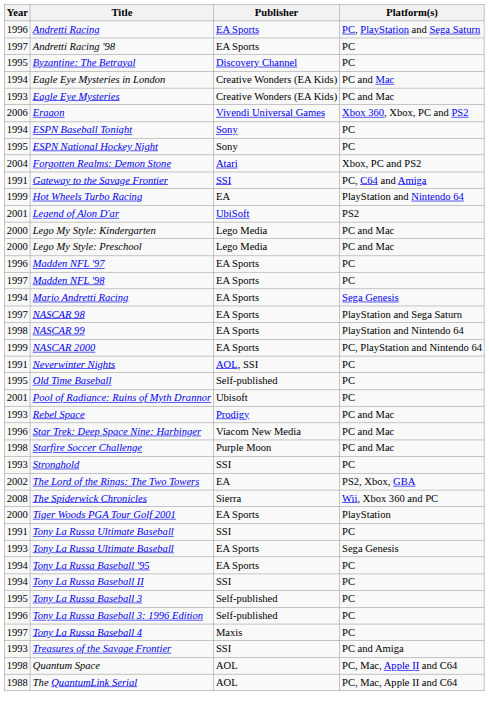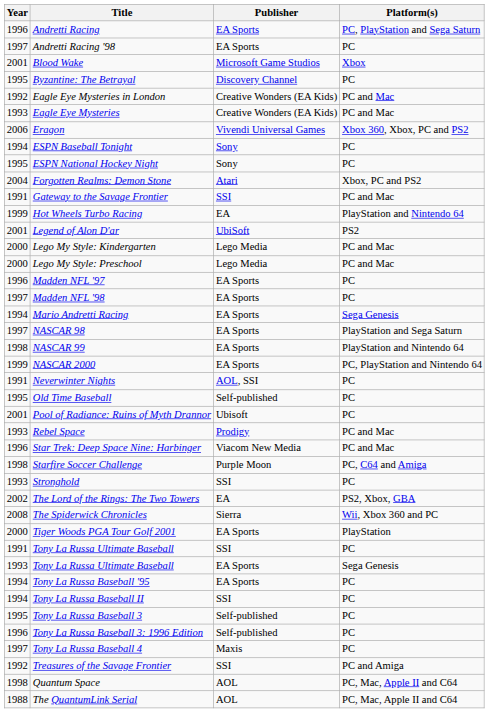+ row: 2001 | Blood Wake | Microsoft Game Studios | Xbox
Eagle Eye Mysteries in London | Year: 1994 -> 1992
Gateway to the Savage Frontier | Platform(s): PC, C64 and Amiga -> PC and Mac
Starfire Soccer Challenge | Platform(s): PC and Mac -> PC, C64 and Amiga
Treasures of the Savage Frontier | Year: 1993 -> 1992
